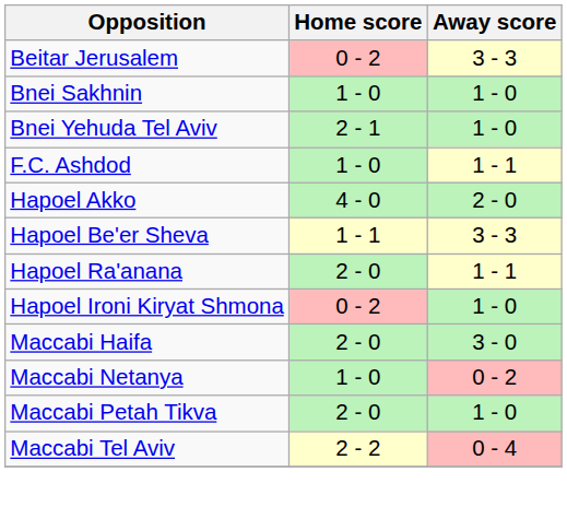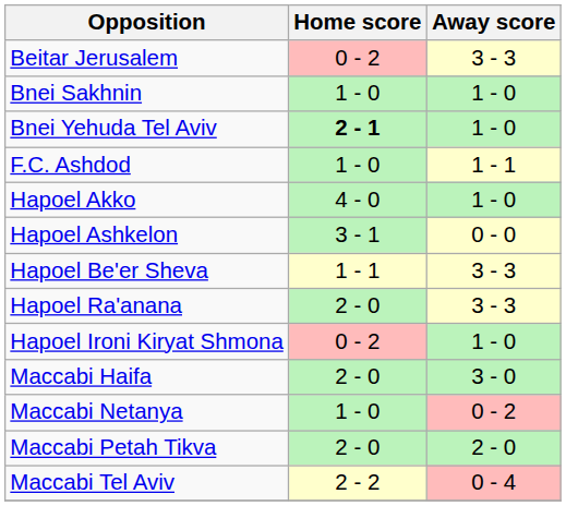Bnei Yehuda Tel Aviv | Home score: normal -> bold
Hapoel Akko | Away score: 2 - 0 -> 1 - 0
+ row: Hapoel Ashkelon | 3 - 1 | 0 - 0
Hapoel Ra'anana | Away score: 1 - 1 -> 3 - 3
Maccabi Petah Tikva | Away score: 1 - 0 -> 2 - 0
